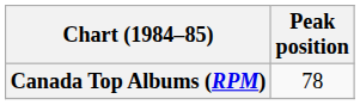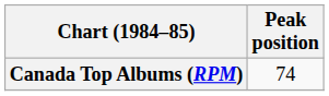Canada Top Albums (RPM) | Peak position: 78 -> 74
